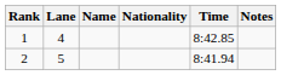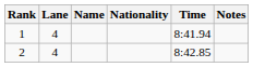1 | Time: 8:42.85 -> 8:41.94
2 | Lane: 5 -> 4
2 | Time: 8:41.94 -> 8:42.85
